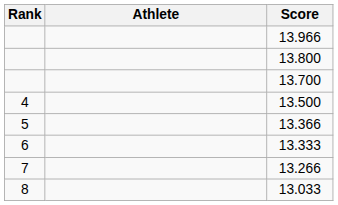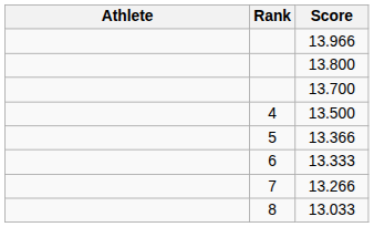columns swapped: Rank <-> Athlete
